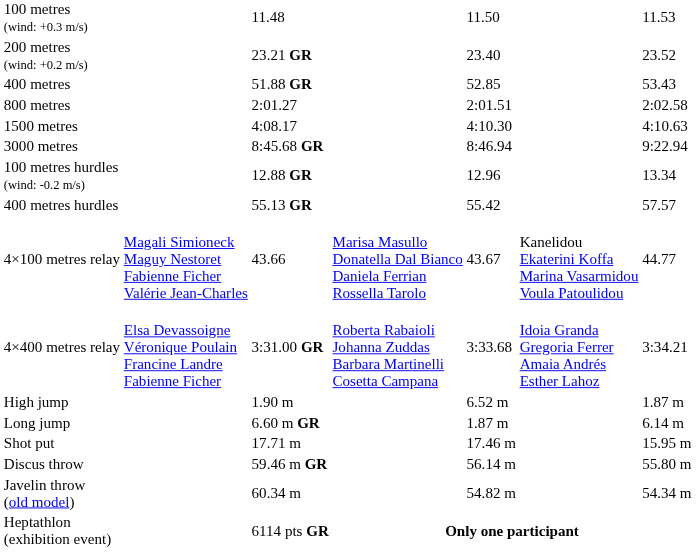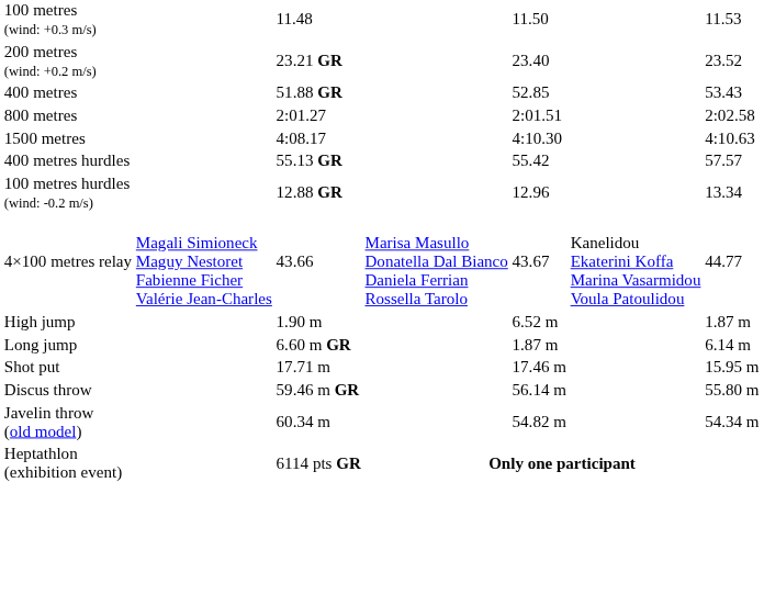- row: 3000 metres | 8:45.68 GR | 8:46.94 | 9:22.94
rows swapped: 100 metres hurdles (wind: -0.2 m/s) <-> 400 metres hurdles
- row: 4×400 metres relay | Elsa Devassoigne Véronique Poulain Francine Landre Fabienne Ficher | 3:31.00 GR | Roberta Rabaioli Johanna Zuddas Barbara Martinelli Cosetta Campana | 3:33.68 | Idoia Granda Gregoria Ferrer Amaia Andrés Esther Lahoz | 3:34.21
